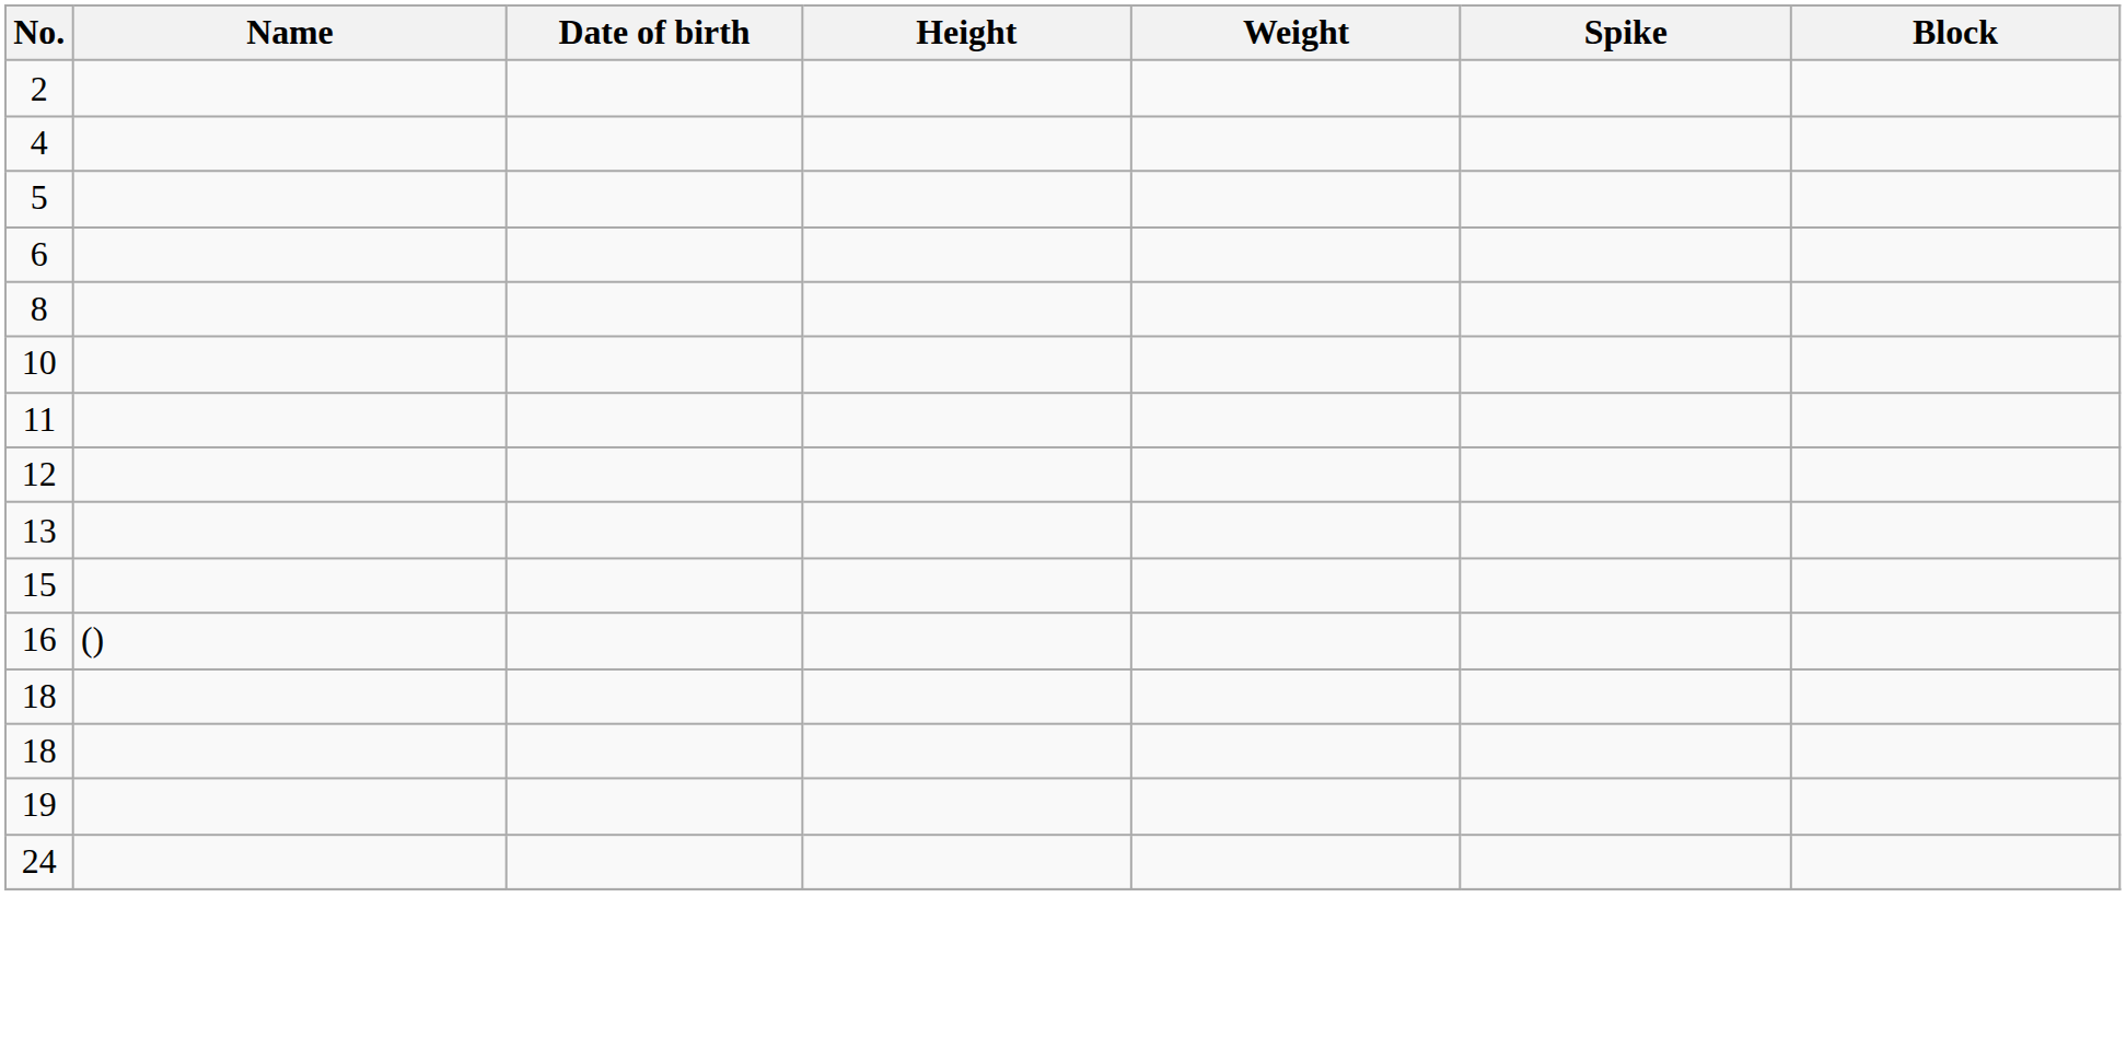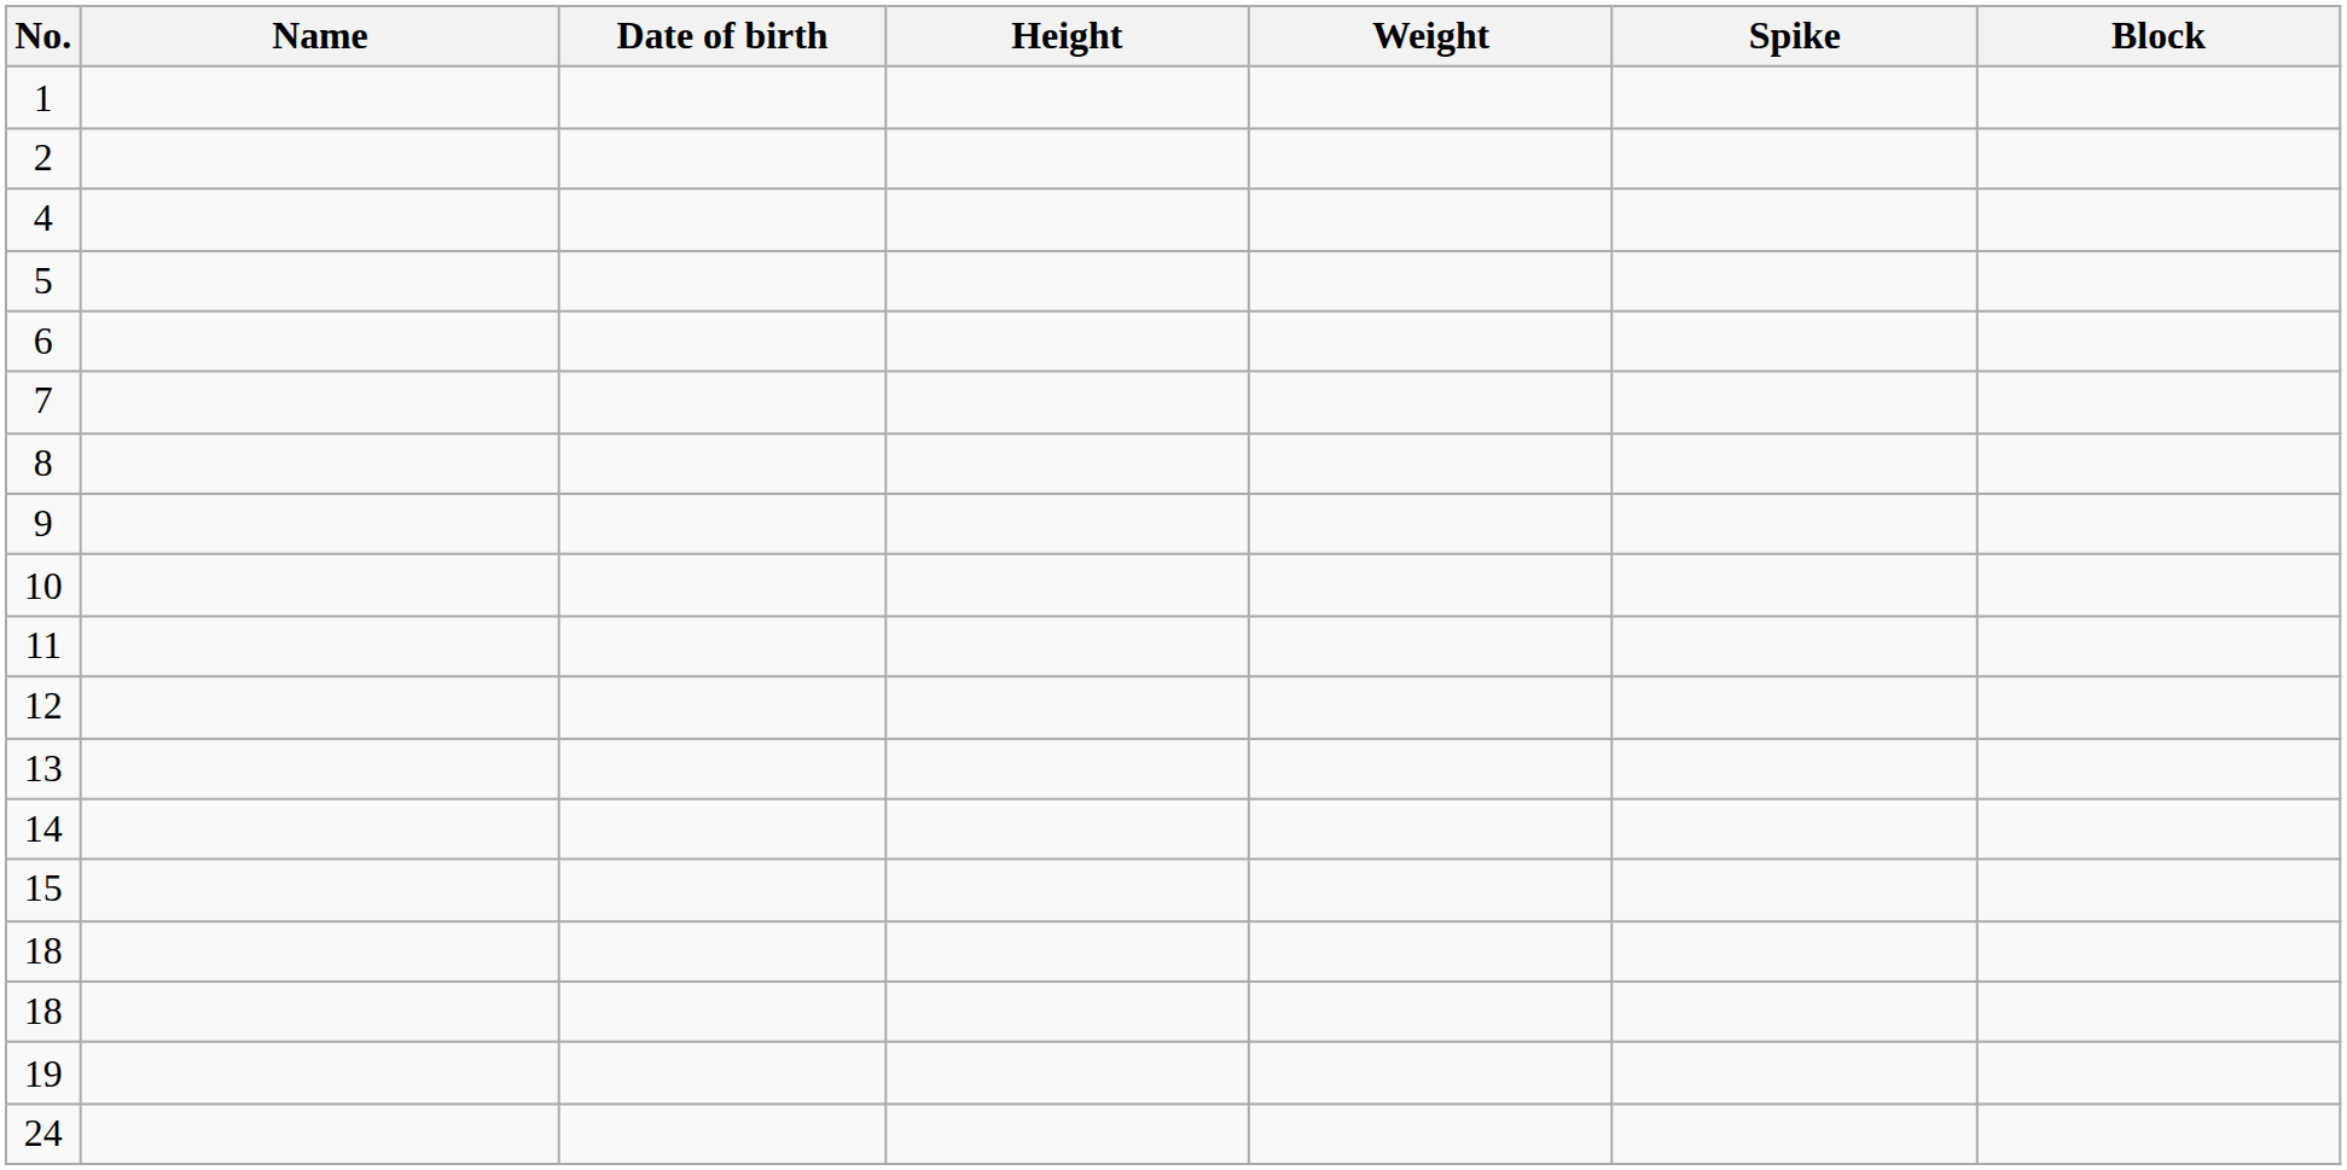+ row: 1
+ row: 7
+ row: 9
+ row: 14
- row: 16 | ()
